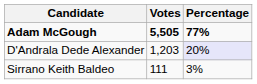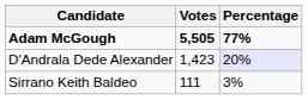D'Andrala Dede Alexander | Votes: 1,203 -> 1,423
